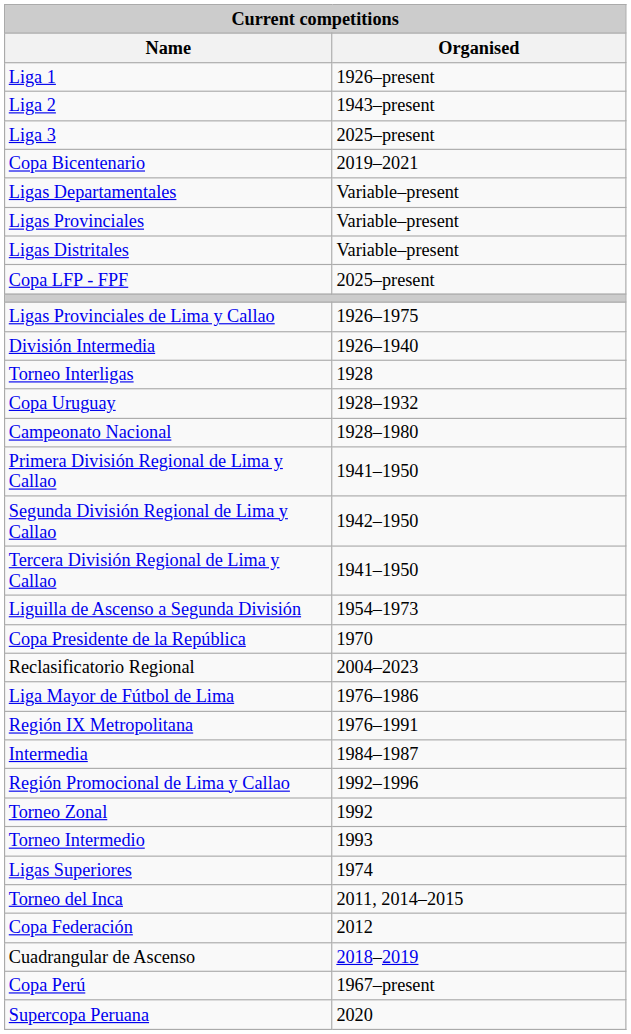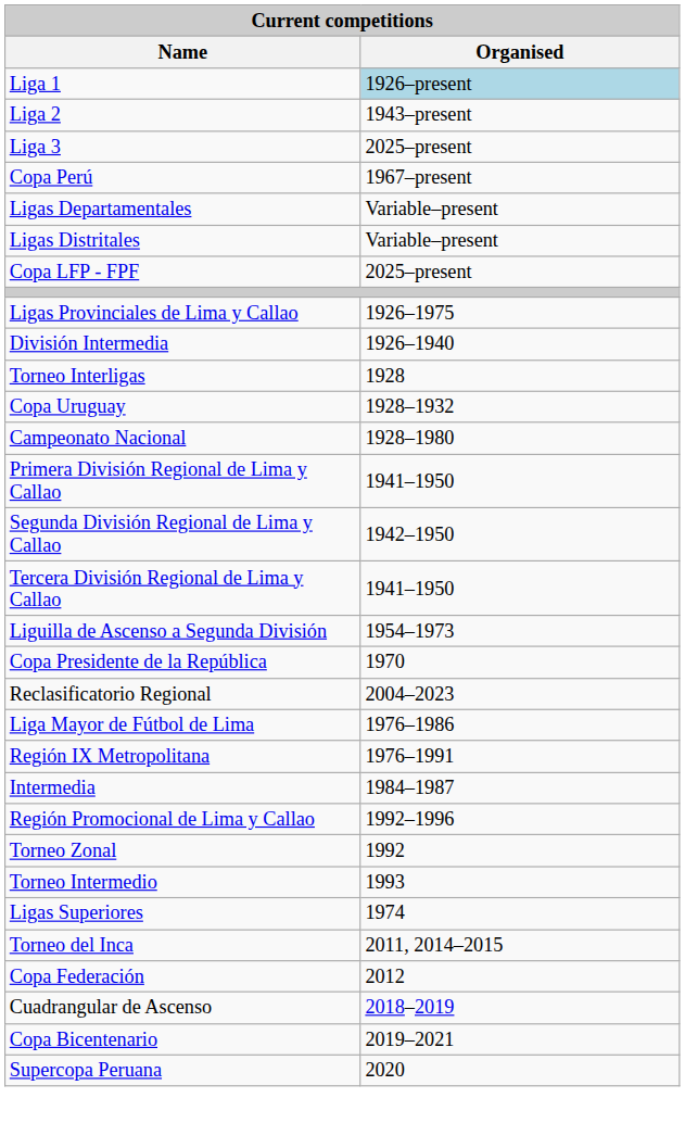Liga 1 | Organised: no background -> lightblue background
rows swapped: Copa Perú <-> Copa Bicentenario
- row: Ligas Provinciales | Variable–present
